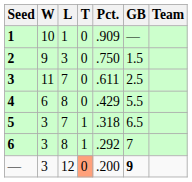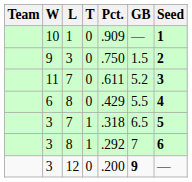columns swapped: Team <-> Seed
11 | GB: 2.5 -> 5.2
3 / 12 | T: lightsalmon background -> no background
